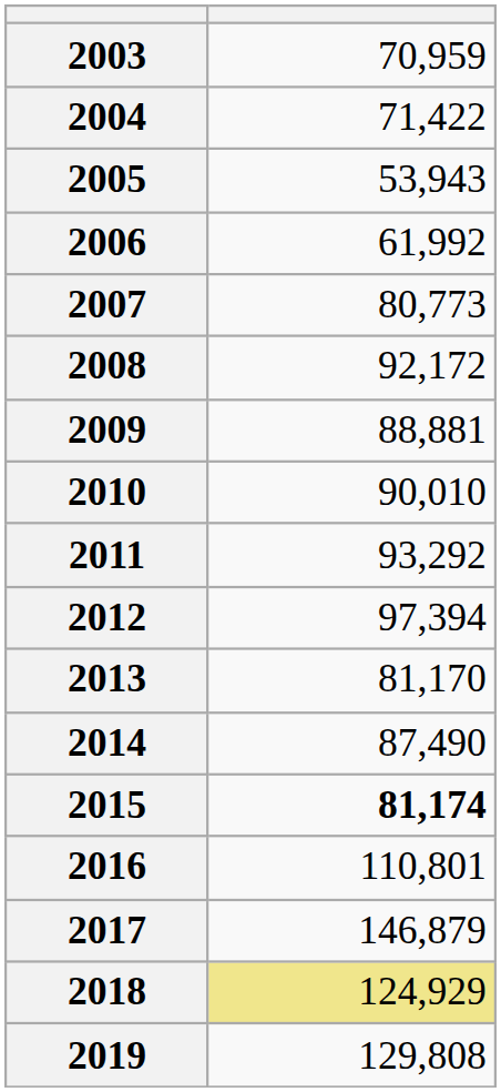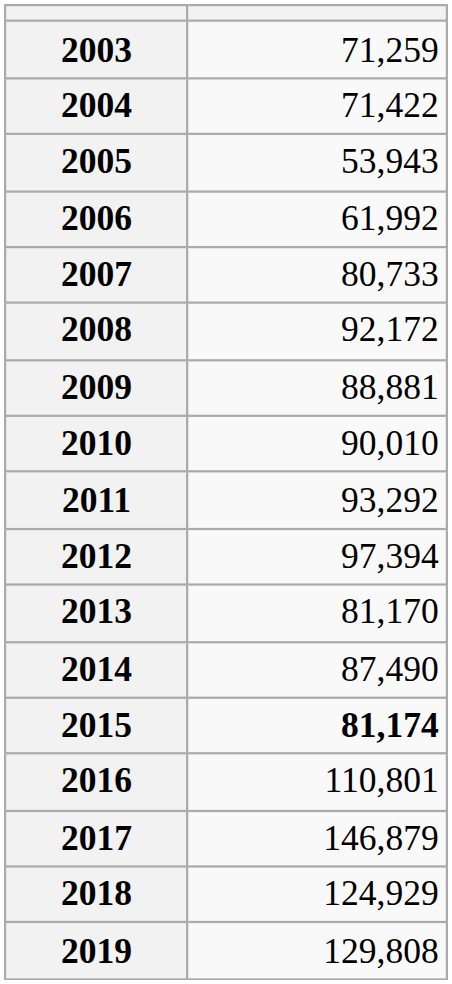2003 | column 2: 70,959 -> 71,259
2007 | column 2: 80,773 -> 80,733
2018 | column 2: khaki background -> no background
